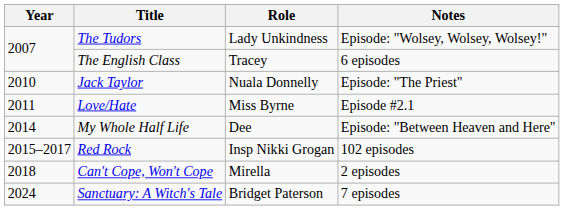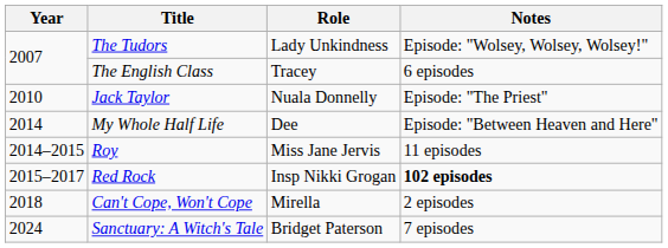- row: 2011 | Love/Hate | Miss Byrne | Episode #2.1
+ row: 2014–2015 | Roy | Miss Jane Jervis | 11 episodes
Red Rock | Notes: normal -> bold
